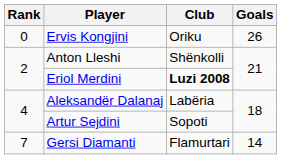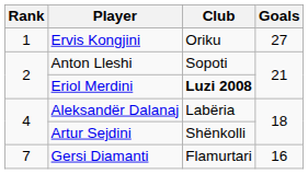Ervis Kongjini | Rank: 0 -> 1
Ervis Kongjini | Goals: 26 -> 27
Anton Lleshi | Club: Shënkolli -> Sopoti
Artur Sejdini | Club: Sopoti -> Shënkolli
Gersi Diamanti | Goals: 14 -> 16
